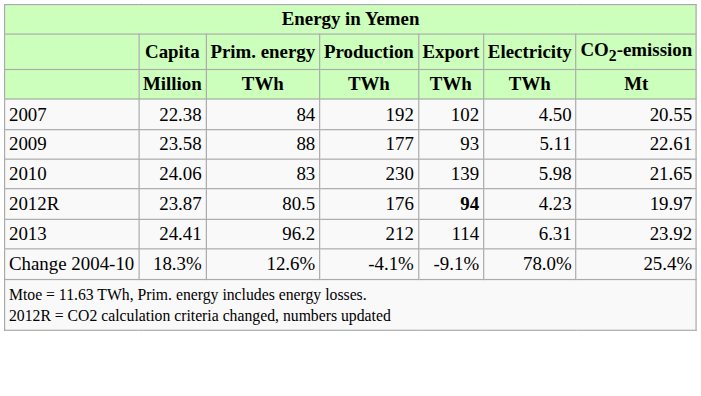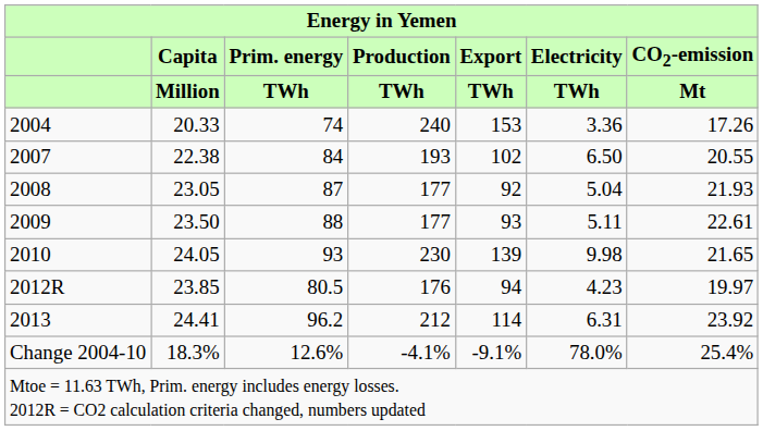+ row: 2004 | 20.33 | 74 | 240 | 153 | 3.36 | 17.26
2007 | Production / TWh: 192 -> 193
2007 | Electricity / TWh: 4.50 -> 6.50
+ row: 2008 | 23.05 | 87 | 177 | 92 | 5.04 | 21.93
2009 | Capita / Million: 23.58 -> 23.50
2010 | Capita / Million: 24.06 -> 24.05
2010 | Prim. energy / TWh: 83 -> 93
2010 | Electricity / TWh: 5.98 -> 9.98
2012R | Capita / Million: 23.87 -> 23.85
2012R | Export / TWh: bold -> normal
